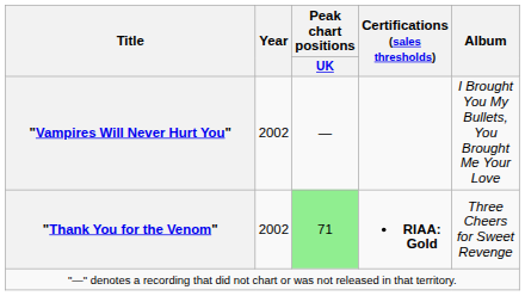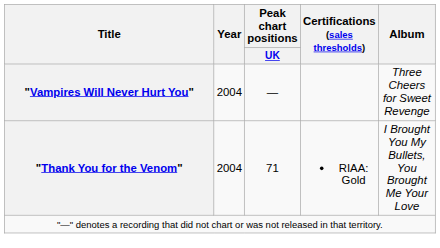"Vampires Will Never Hurt You" | Year: 2002 -> 2004
"Vampires Will Never Hurt You" | Album: I Brought You My Bullets, You Brought Me Your Love -> Three Cheers for Sweet Revenge
"Thank You for the Venom" | Year: 2002 -> 2004
"Thank You for the Venom" | Peak chart positions / UK: lightgreen background -> no background
"Thank You for the Venom" | Certifications (sales thresholds): bold -> normal
"Thank You for the Venom" | Album: Three Cheers for Sweet Revenge -> I Brought You My Bullets, You Brought Me Your Love
